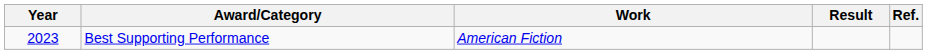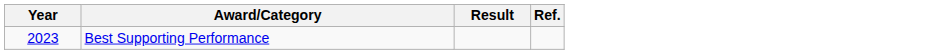- column: Work | American Fiction
